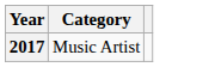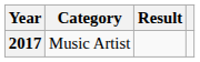+ column: Result
